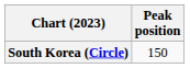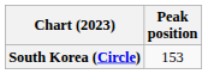South Korea (Circle) | Peak position: 150 -> 153
